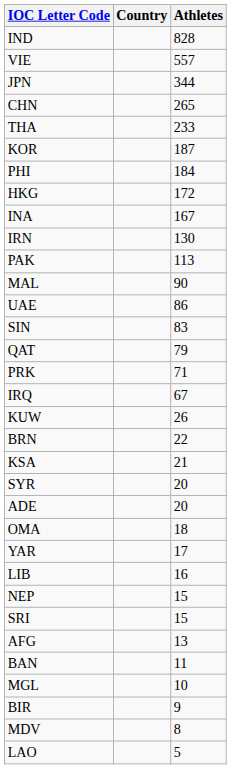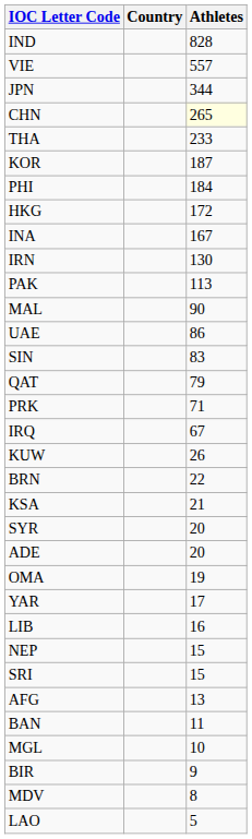CHN | Athletes: no background -> lightyellow background
OMA | Athletes: 18 -> 19
